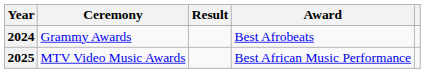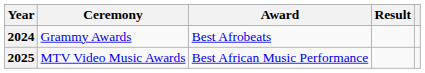columns swapped: Award <-> Result
